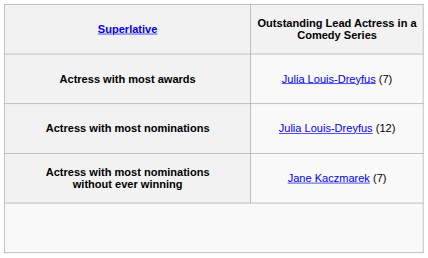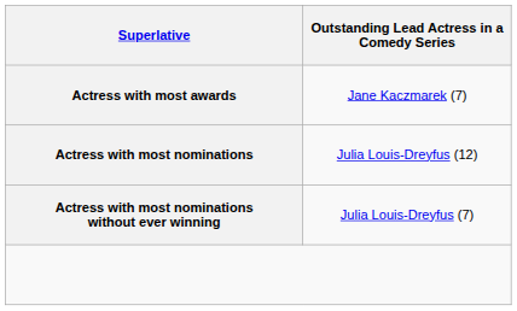Actress with most awards | column 2: Julia Louis-Dreyfus (7) -> Jane Kaczmarek (7)
Actress with most nominations without ever winning | column 2: Jane Kaczmarek (7) -> Julia Louis-Dreyfus (7)
